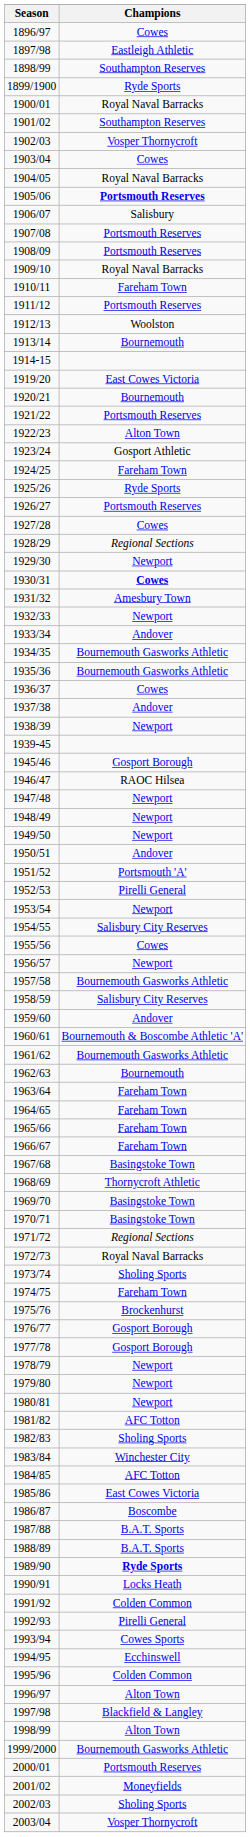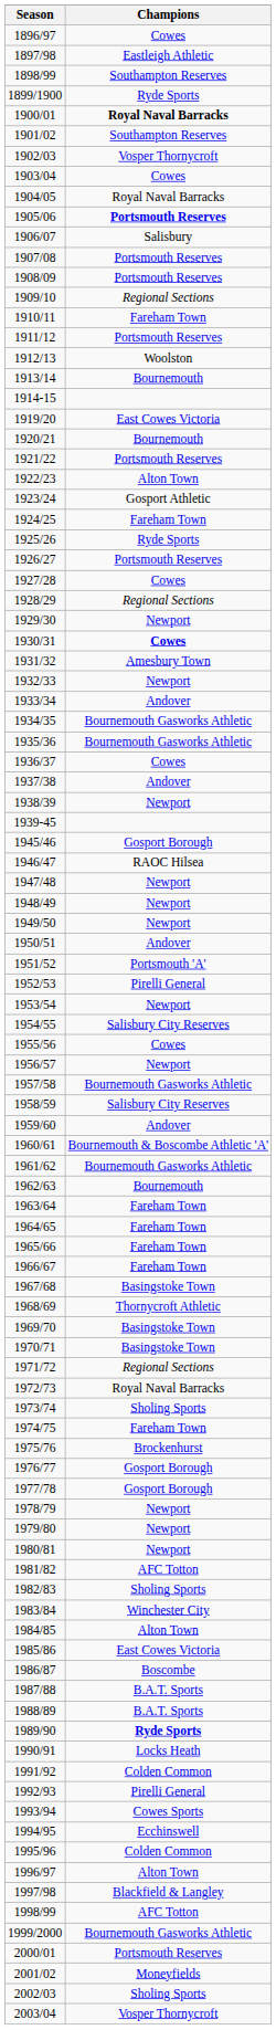1900/01 | Champions: normal -> bold
1909/10 | Champions: Royal Naval Barracks -> Regional Sections
1984/85 | Champions: AFC Totton -> Alton Town
1998/99 | Champions: Alton Town -> AFC Totton
